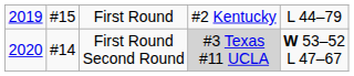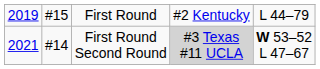First Round Second Round | column 1: 2020 -> 2021
